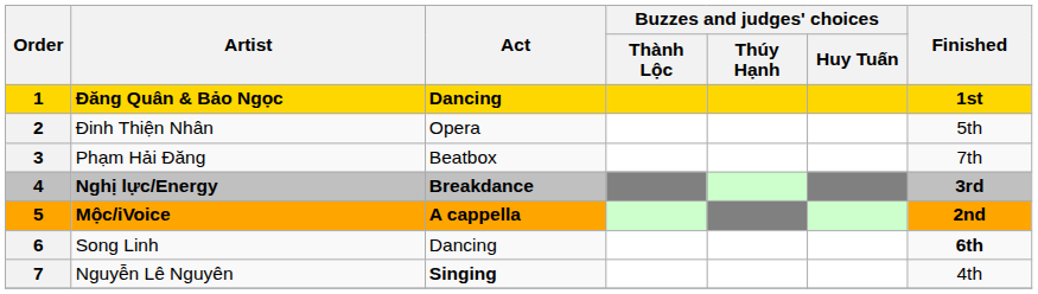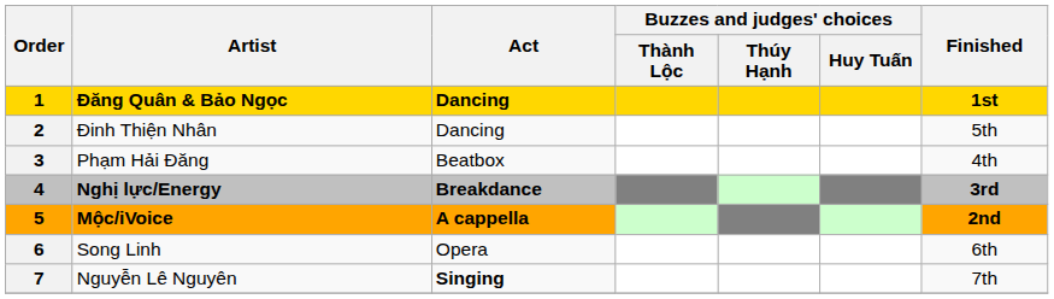Đinh Thiện Nhân | Act: Opera -> Dancing
Phạm Hải Đăng | Finished: 7th -> 4th
Song Linh | Act: Dancing -> Opera
Song Linh | Finished: bold -> normal
Nguyễn Lê Nguyên | Finished: 4th -> 7th
